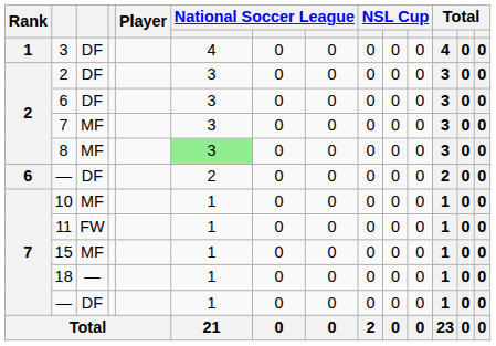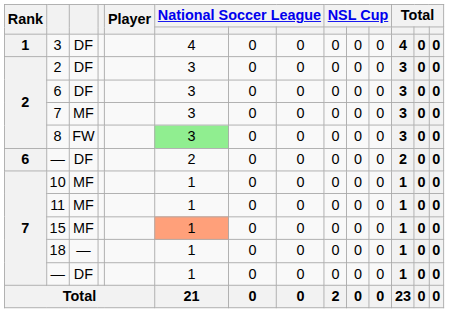8 | column 3: MF -> FW
11 | column 3: FW -> MF
15 | column 6: no background -> lightsalmon background
